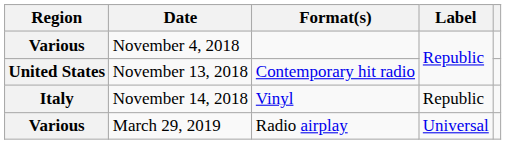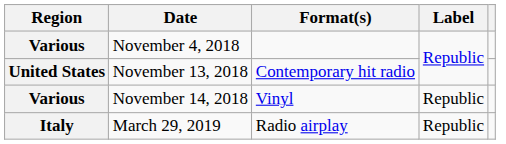November 14, 2018 | Region: Italy -> Various
March 29, 2019 | Region: Various -> Italy
March 29, 2019 | Label: Universal -> Republic
